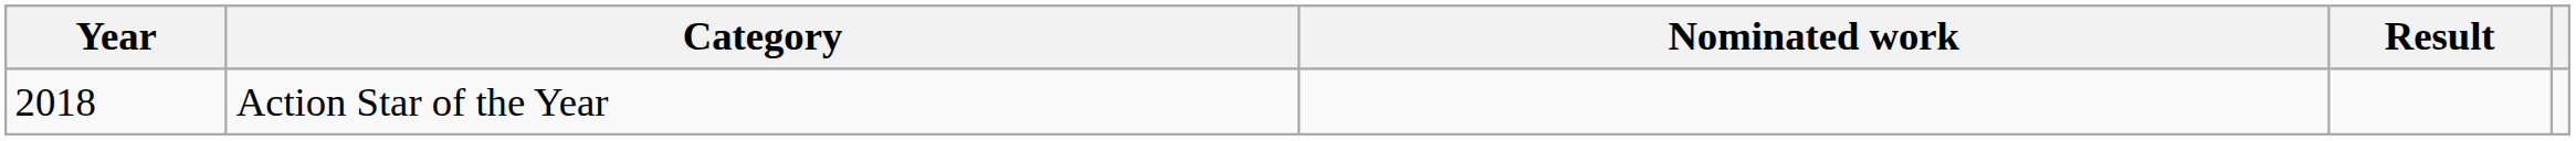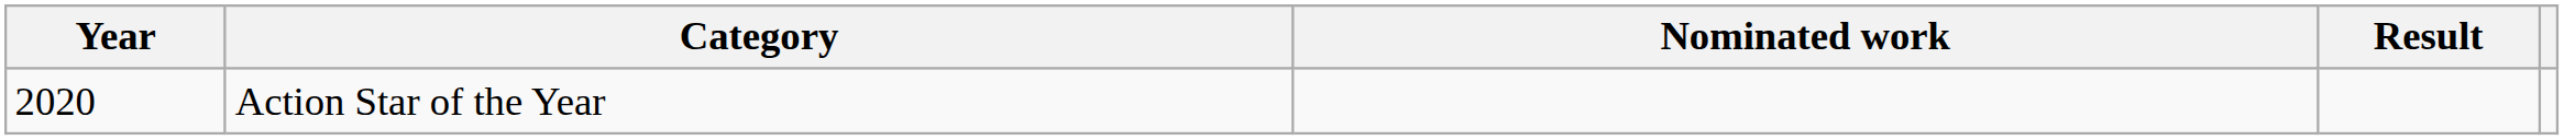Action Star of the Year | Year: 2018 -> 2020
